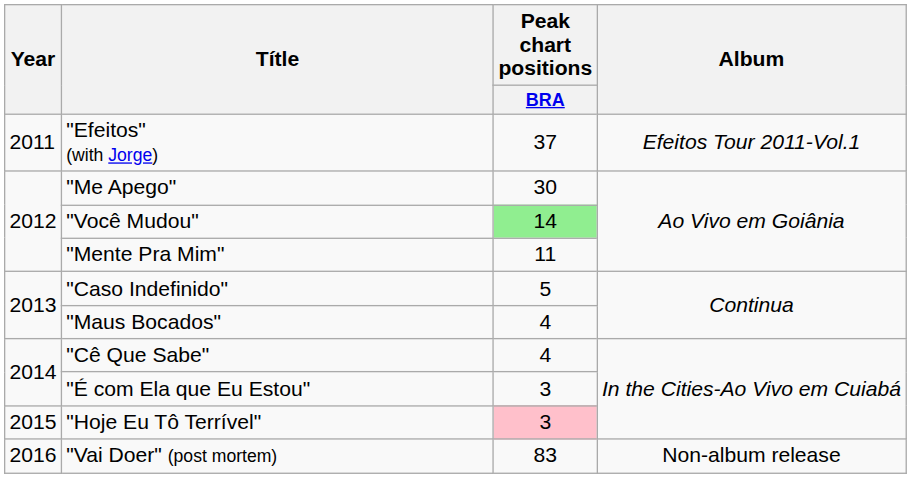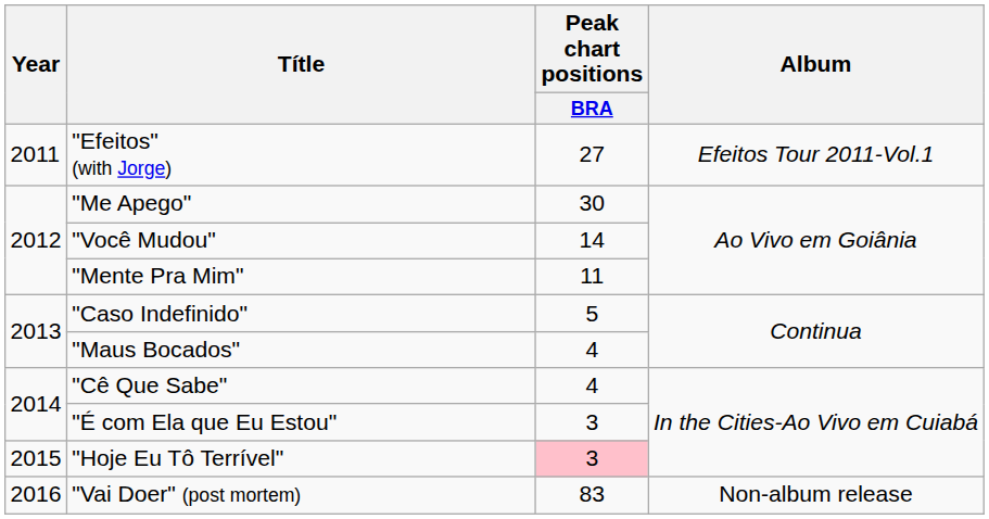"Efeitos" (with Jorge) | Peak chart positions / BRA: 37 -> 27
"Você Mudou" | Peak chart positions / BRA: lightgreen background -> no background
